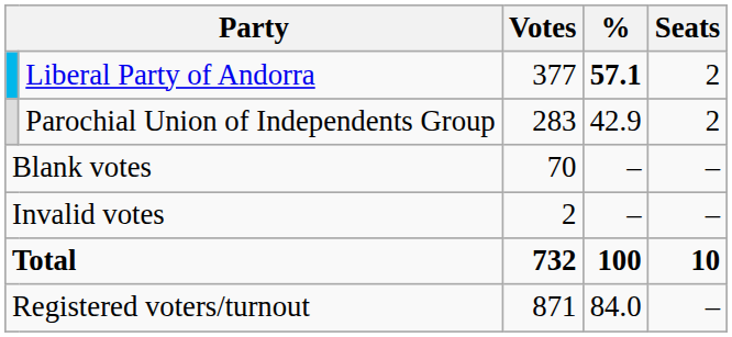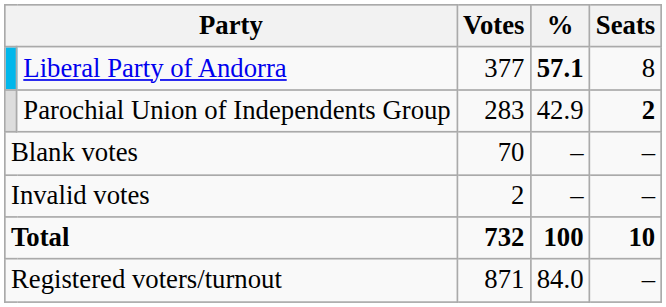Liberal Party of Andorra | Seats: 2 -> 8
Parochial Union of Independents Group | Seats: normal -> bold
